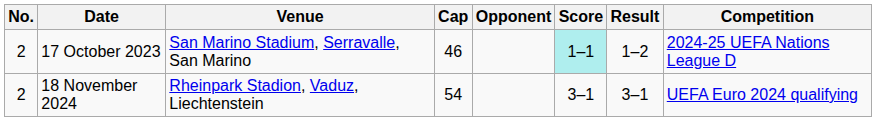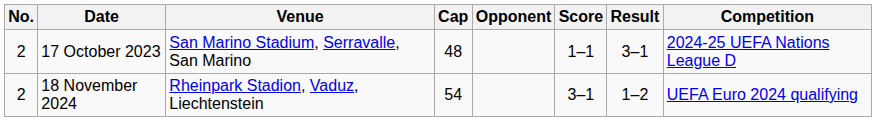17 October 2023 | Cap: 46 -> 48
17 October 2023 | Score: paleturquoise background -> no background
17 October 2023 | Result: 1–2 -> 3–1
18 November 2024 | Result: 3–1 -> 1–2
